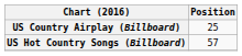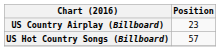US Country Airplay (Billboard) | Position: 25 -> 23
